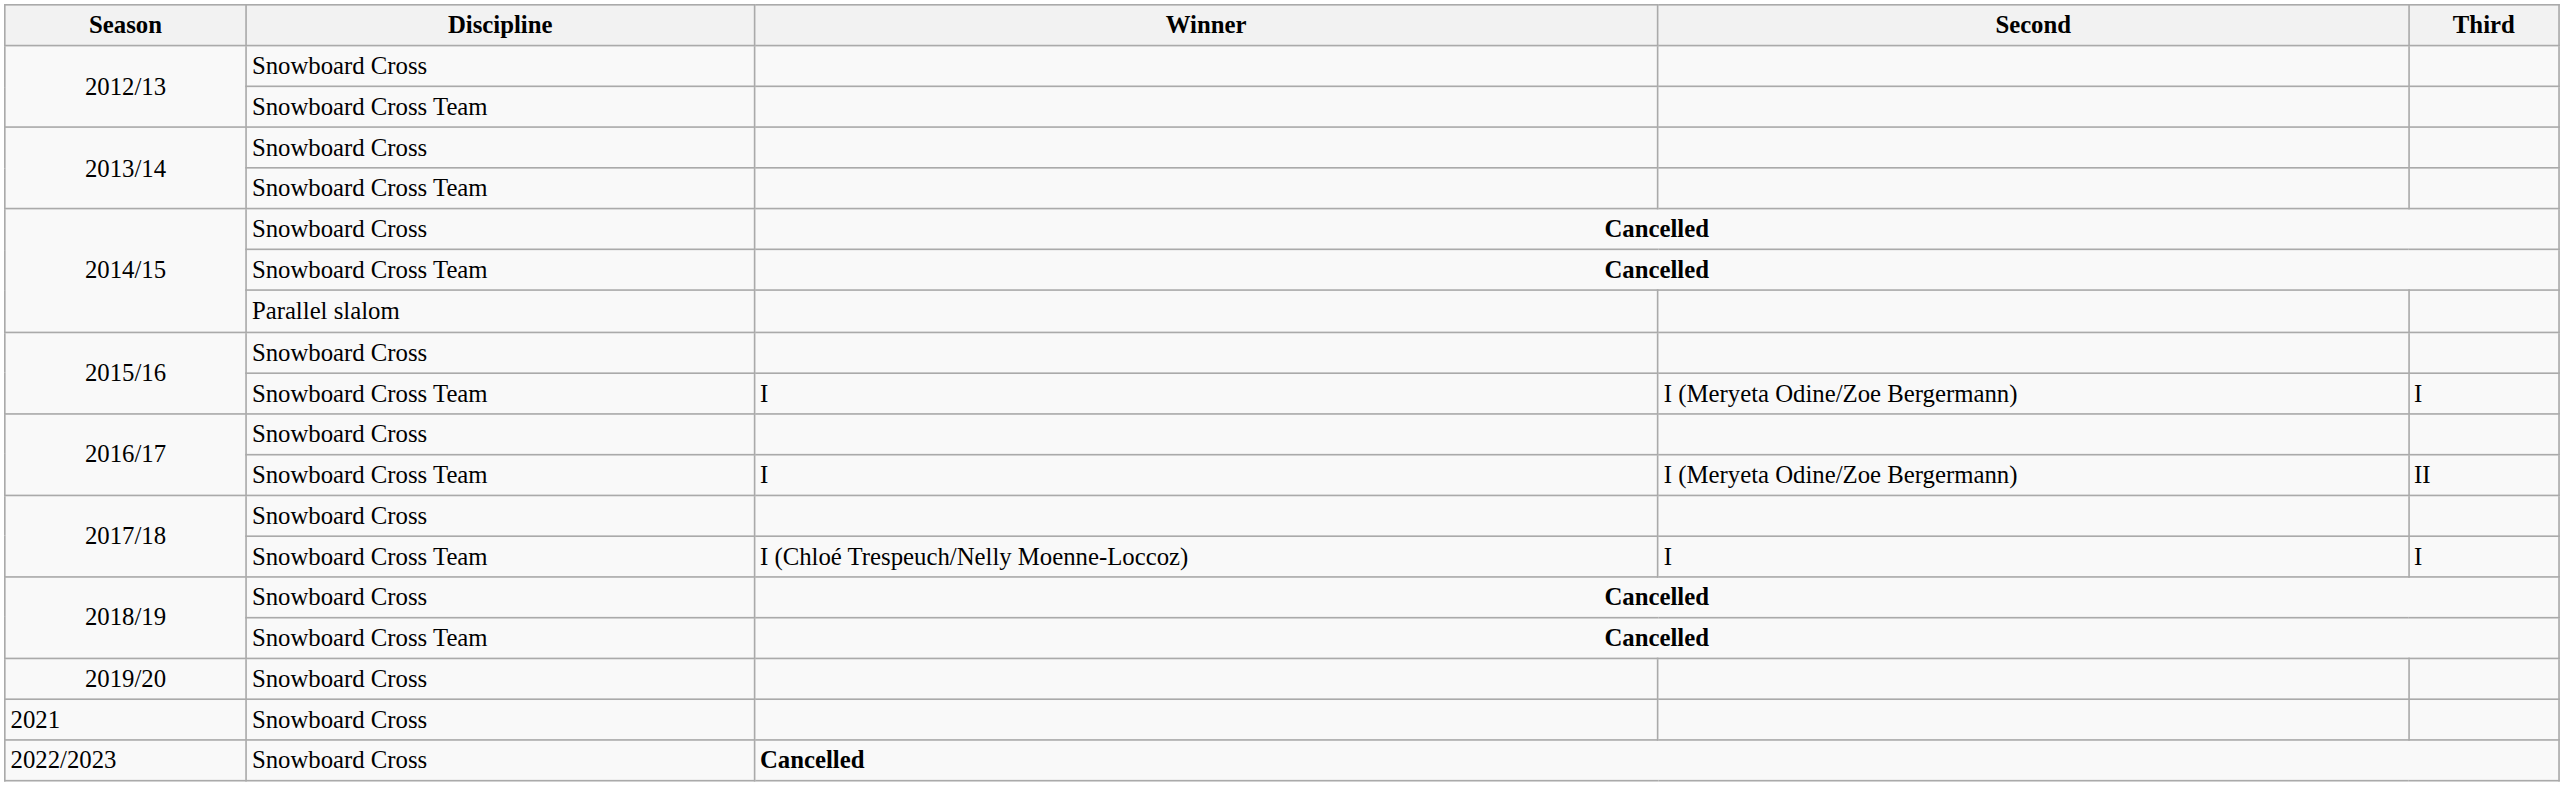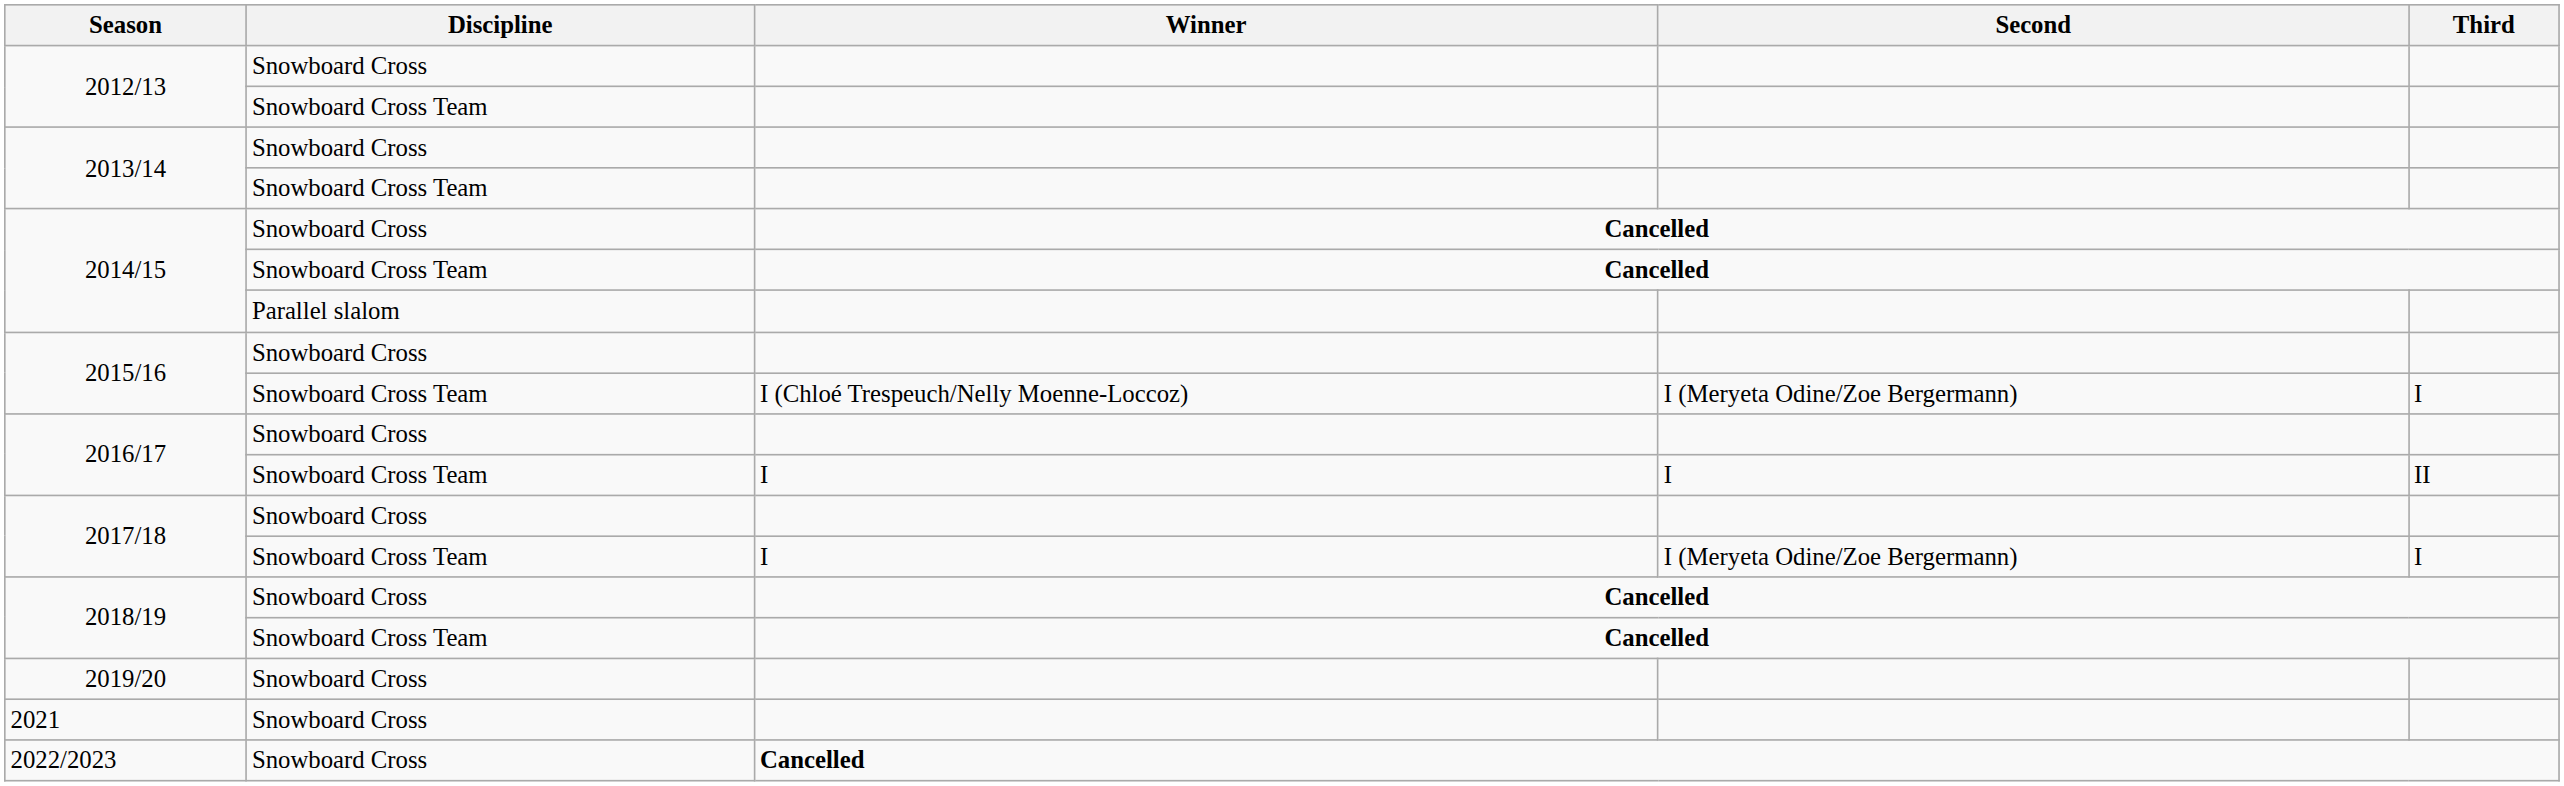2015/16 / Snowboard Cross Team | Winner: I -> I (Chloé Trespeuch/Nelly Moenne-Loccoz)
2016/17 / Snowboard Cross Team | Second: I (Meryeta Odine/Zoe Bergermann) -> I
2017/18 / Snowboard Cross Team | Winner: I (Chloé Trespeuch/Nelly Moenne-Loccoz) -> I
2017/18 / Snowboard Cross Team | Second: I -> I (Meryeta Odine/Zoe Bergermann)
